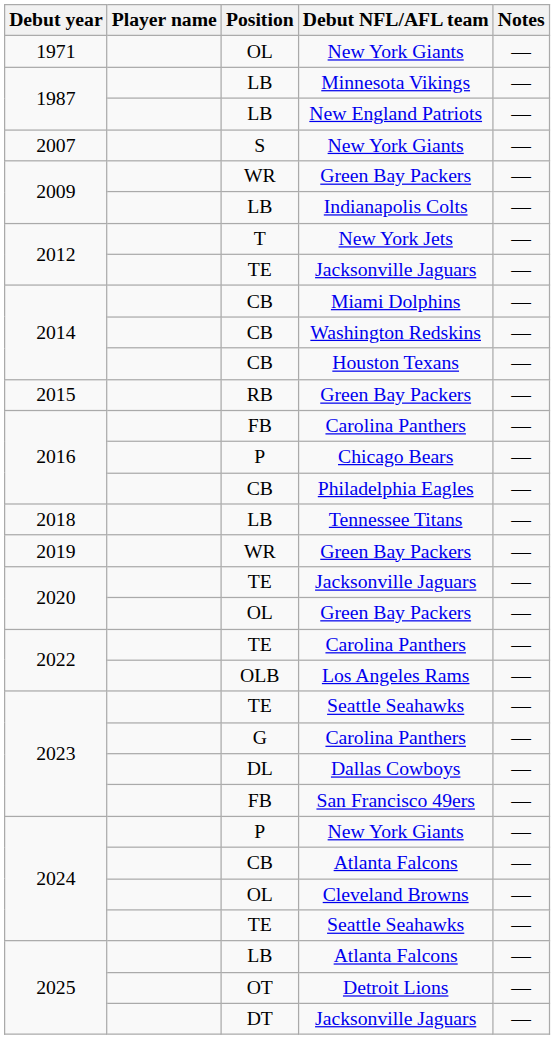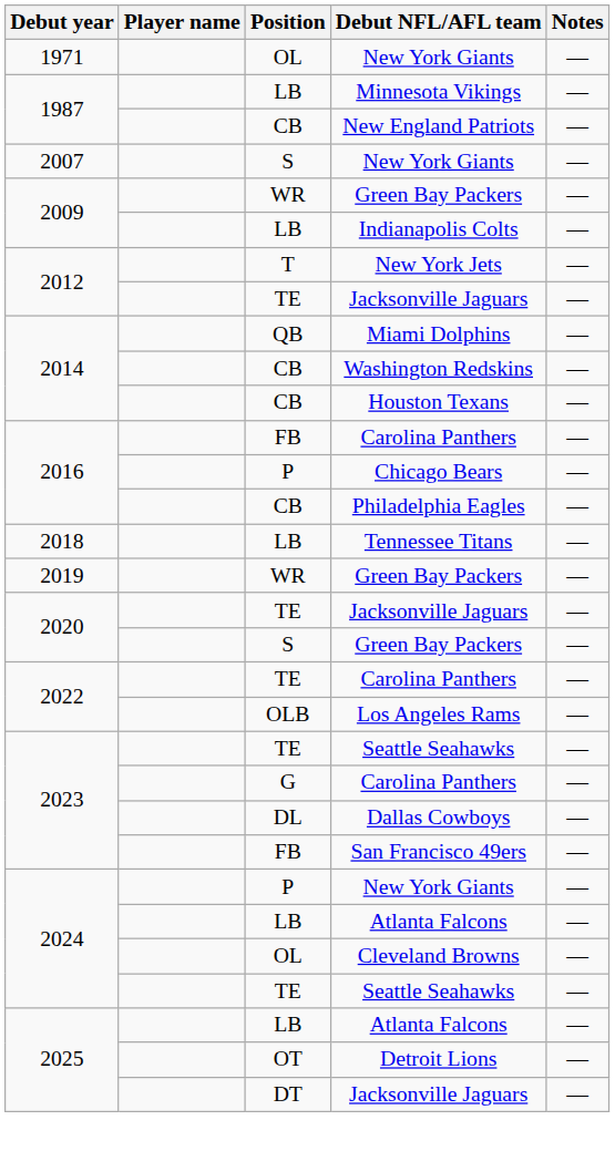New England Patriots | Position: LB -> CB
Miami Dolphins | Position: CB -> QB
- row: 2015 | RB | Green Bay Packers | —
2020 / Green Bay Packers | Position: OL -> S
2024 / Atlanta Falcons | Position: CB -> LB
